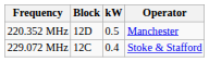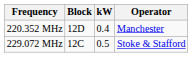220.352 MHz | kW: 0.5 -> 0.4
229.072 MHz | kW: 0.4 -> 0.5
